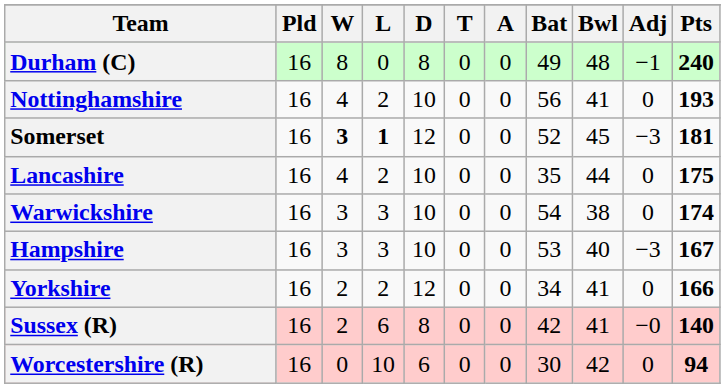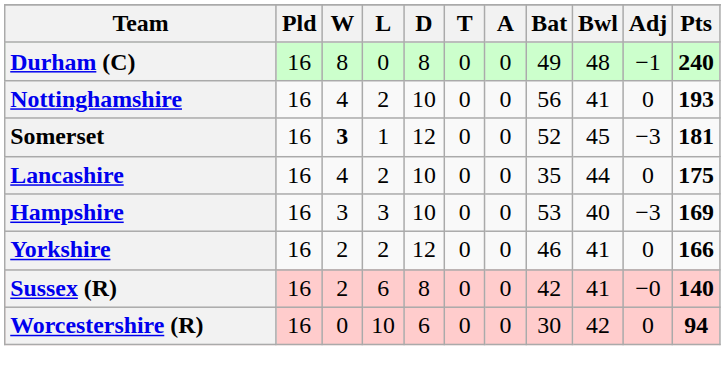Somerset | L: bold -> normal
- row: Warwickshire | 16 | 3 | 3 | 10 | 0 | 0 | 54 | 38 | 0 | 174
Hampshire | Pts: 167 -> 169
Yorkshire | Bat: 34 -> 46
